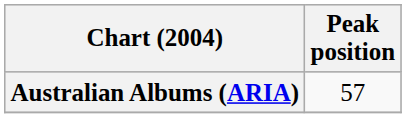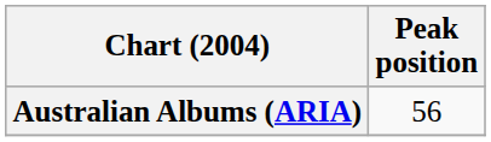Australian Albums (ARIA) | Peak position: 57 -> 56
